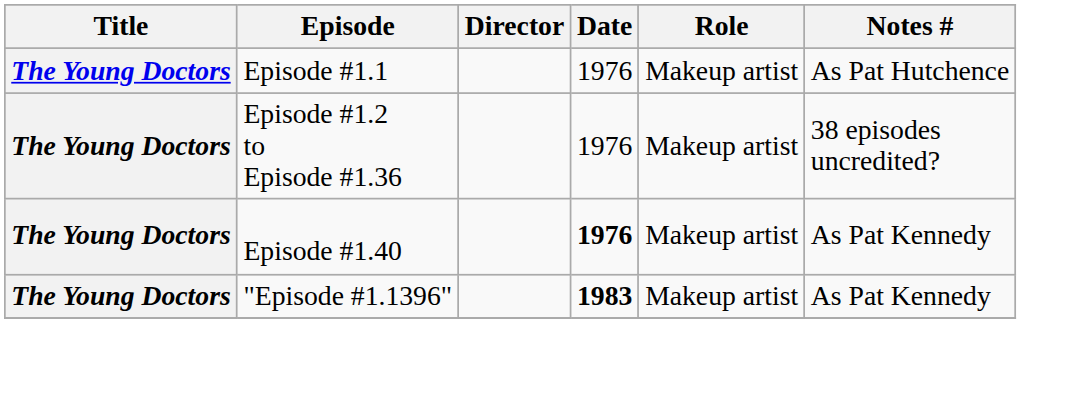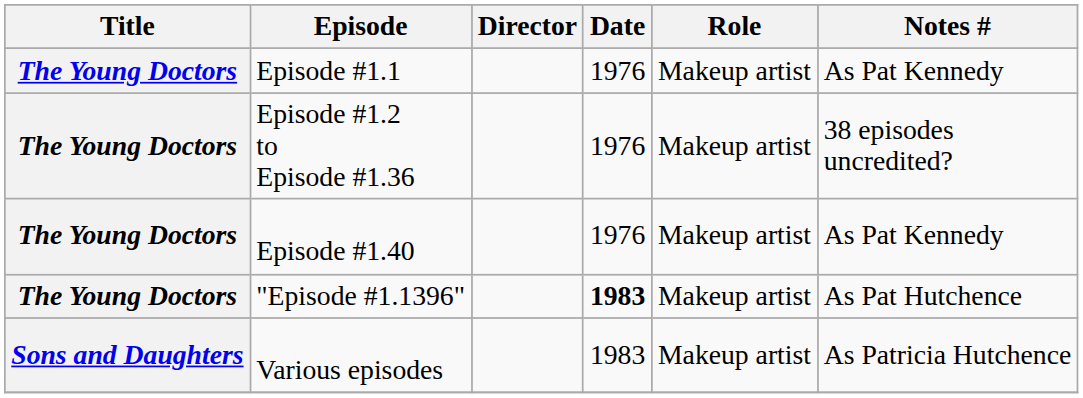Episode #1.1 | Notes #: As Pat Hutchence -> As Pat Kennedy
Episode #1.40 | Date: bold -> normal
"Episode #1.1396" | Notes #: As Pat Kennedy -> As Pat Hutchence
+ row: Sons and Daughters | Various episodes | 1983 | Makeup artist | As Patricia Hutchence
